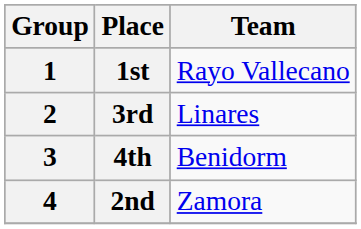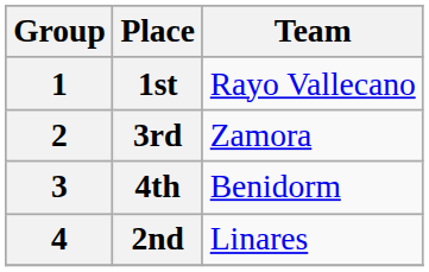3rd | Team: Linares -> Zamora
2nd | Team: Zamora -> Linares
